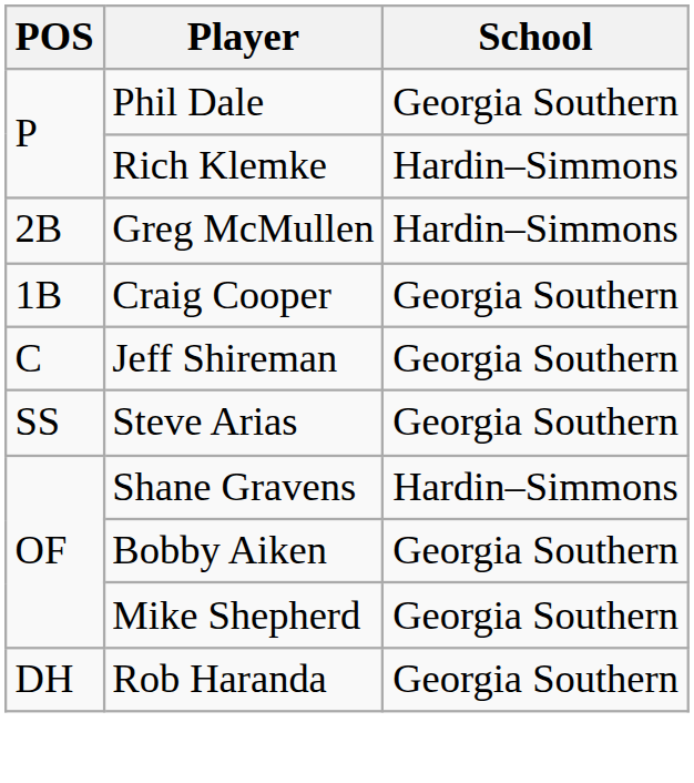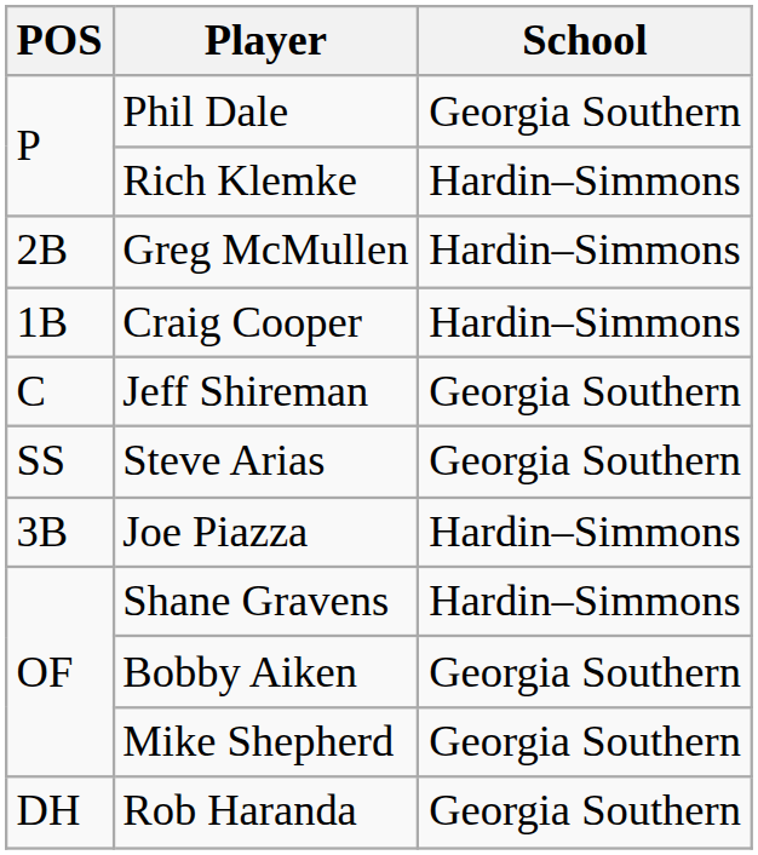Craig Cooper | School: Georgia Southern -> Hardin–Simmons
+ row: 3B | Joe Piazza | Hardin–Simmons
